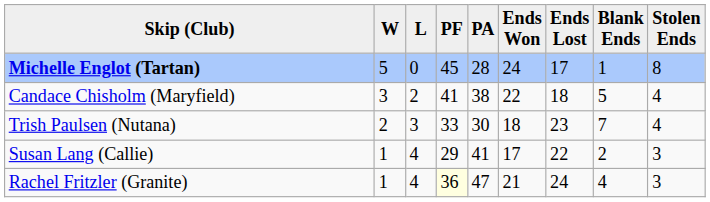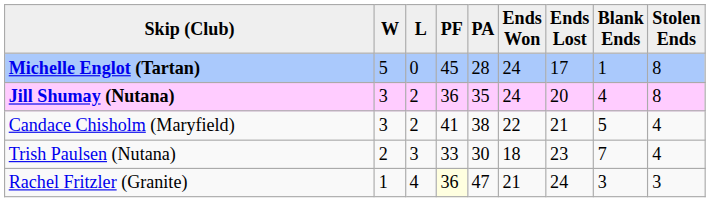+ row: Jill Shumay (Nutana) | 3 | 2 | 36 | 35 | 24 | 20 | 4 | 8
Candace Chisholm (Maryfield) | Ends Lost: 18 -> 21
- row: Susan Lang (Callie) | 1 | 4 | 29 | 41 | 17 | 22 | 2 | 3
Rachel Fritzler (Granite) | Blank Ends: 4 -> 3
